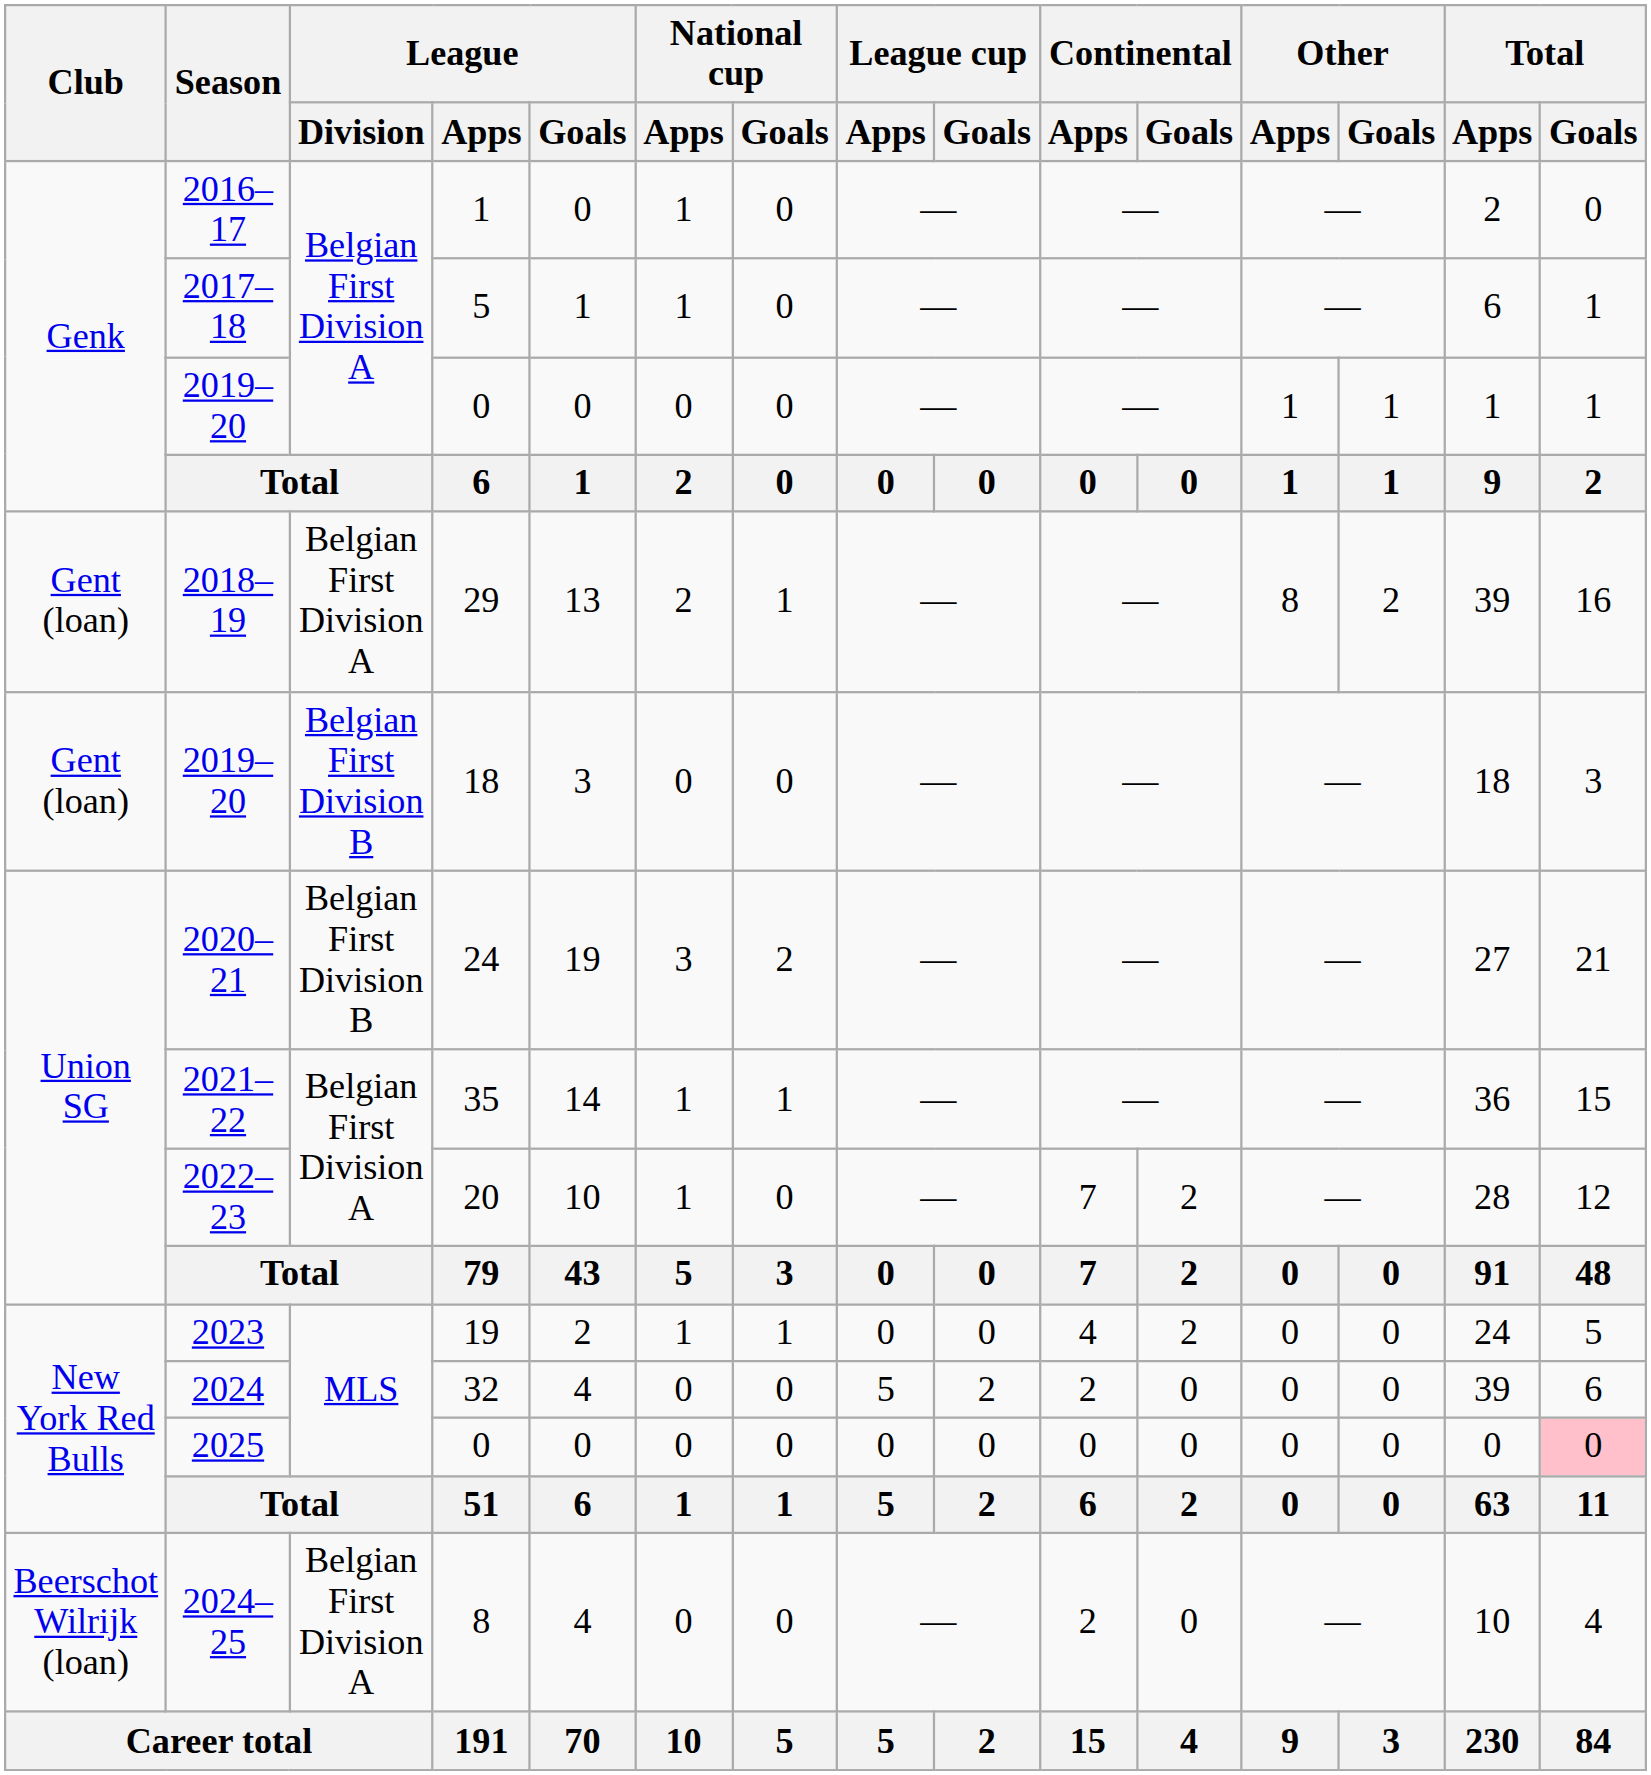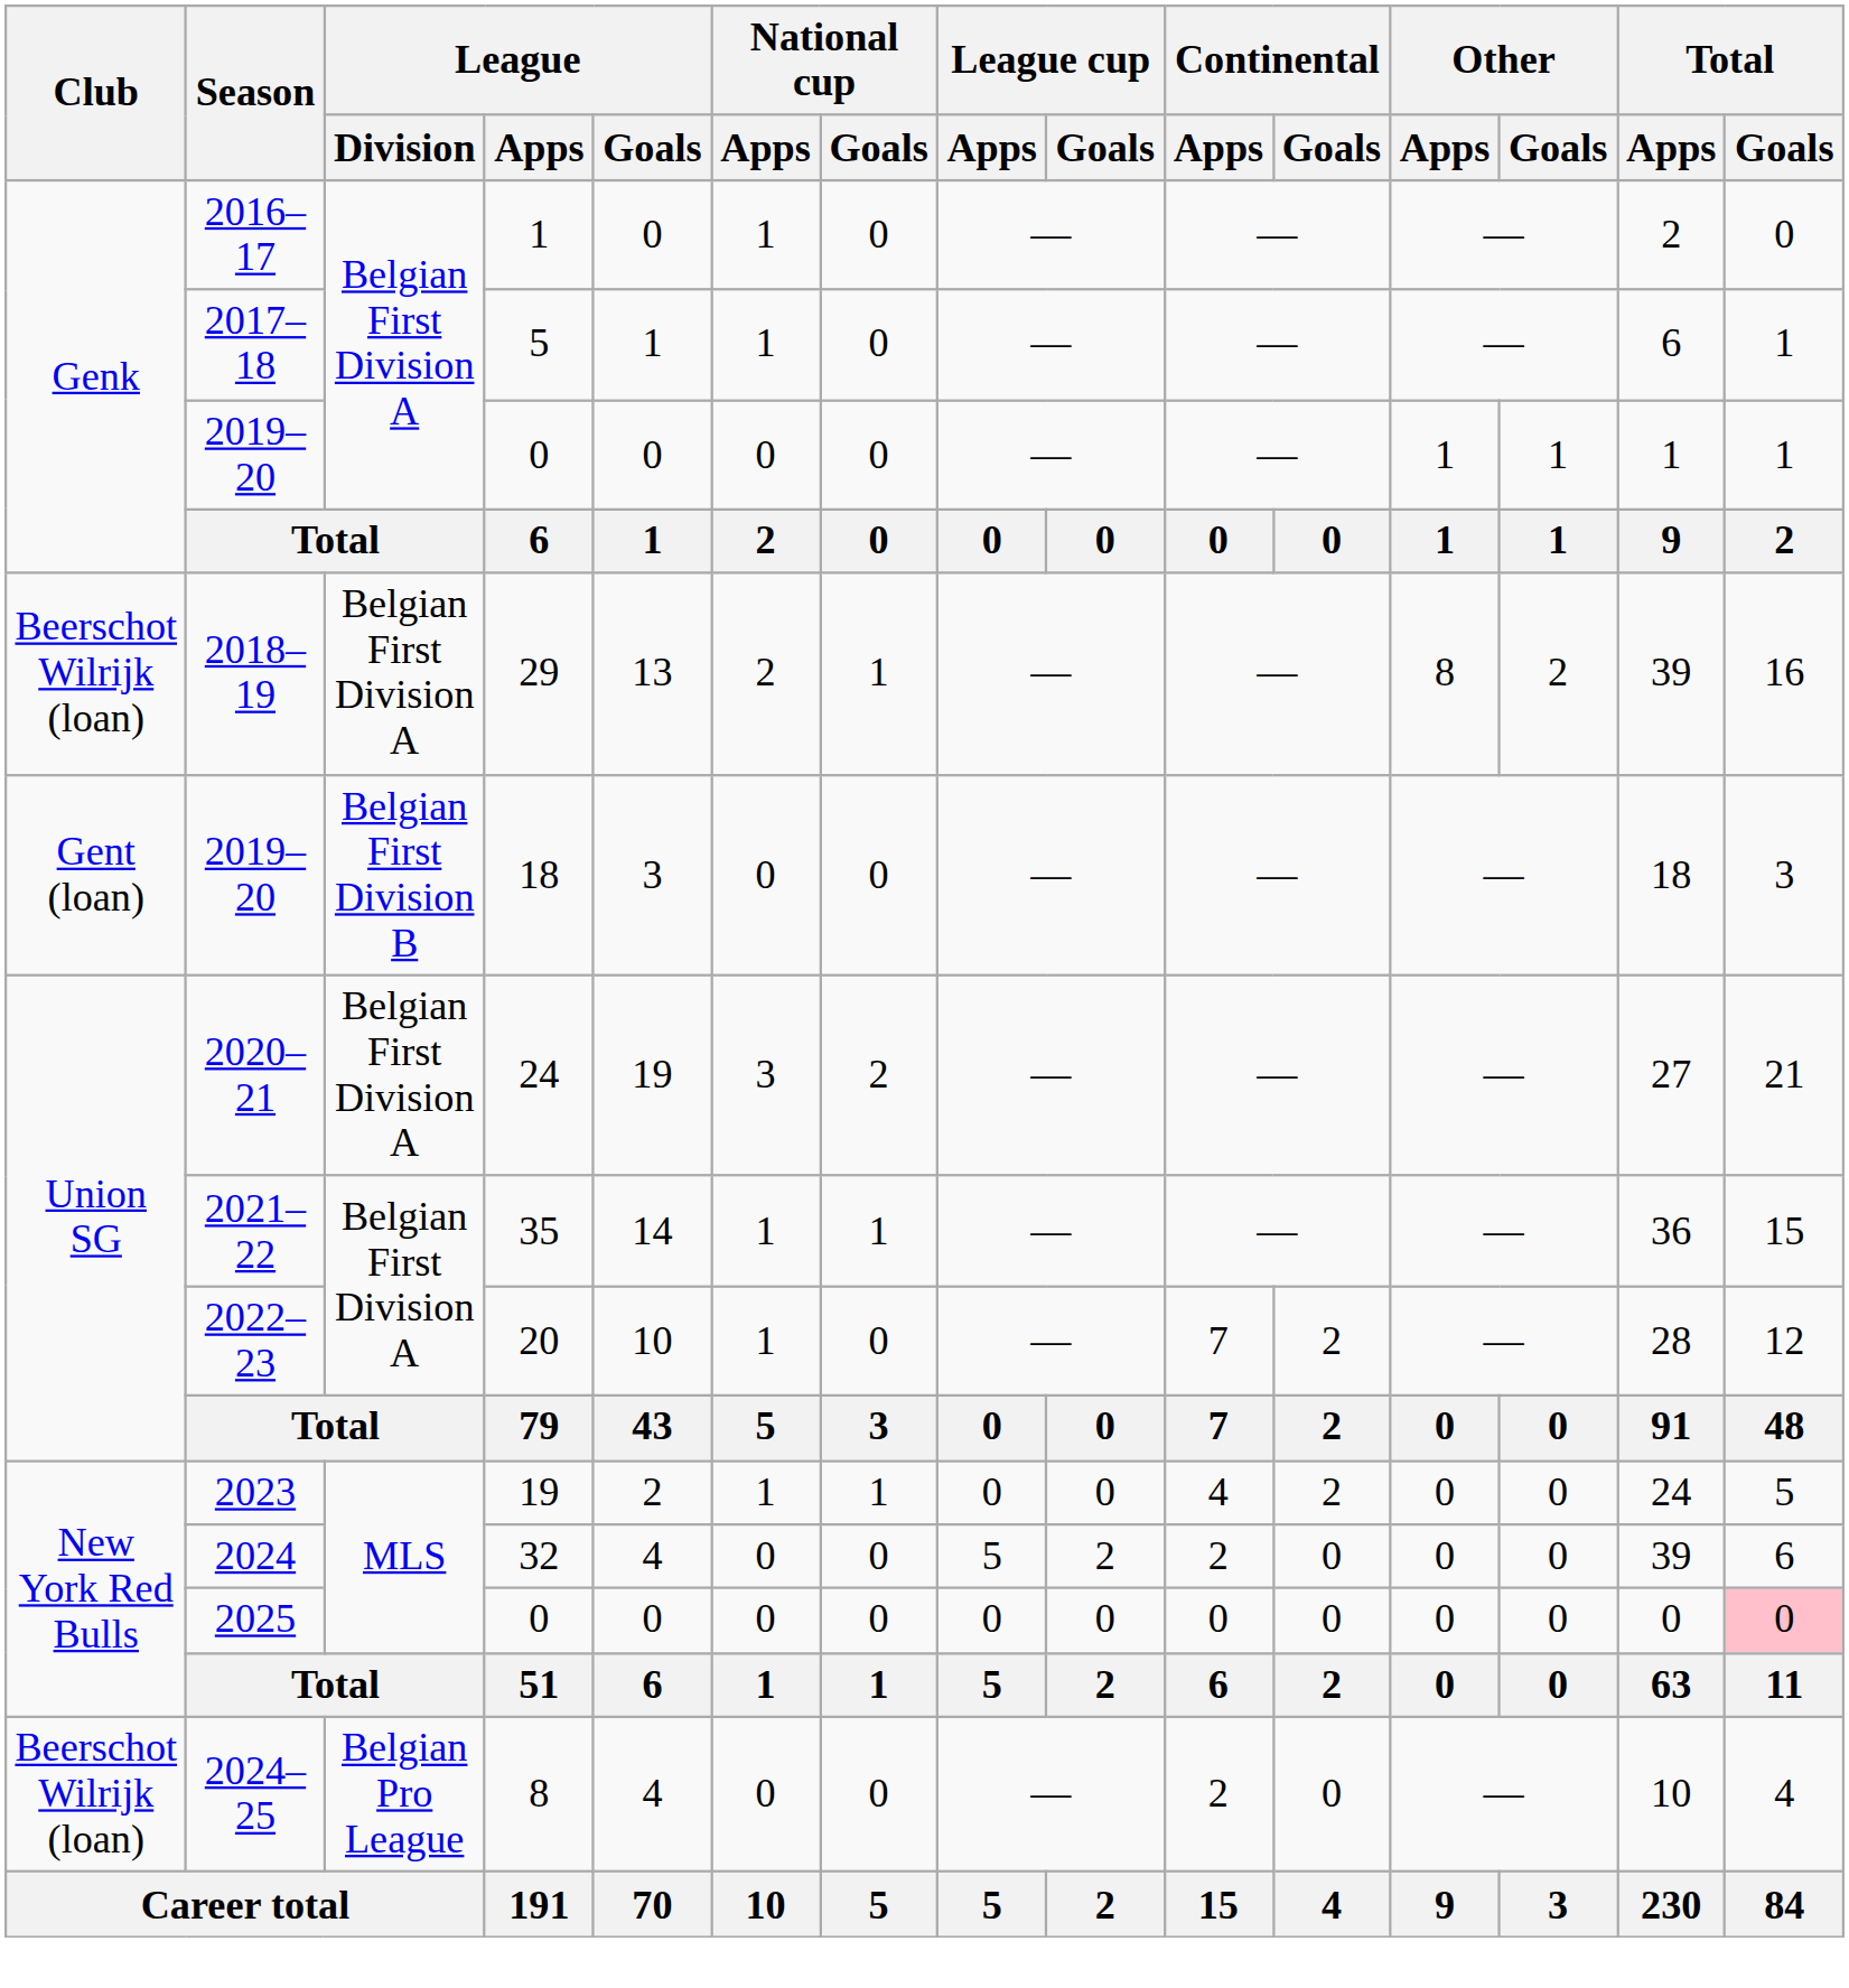2018–19 | Club: Gent (loan) -> Beerschot Wilrijk (loan)
2020–21 | League / Division: Belgian First Division B -> Belgian First Division A
2024–25 | League / Division: Belgian First Division A -> Belgian Pro League
